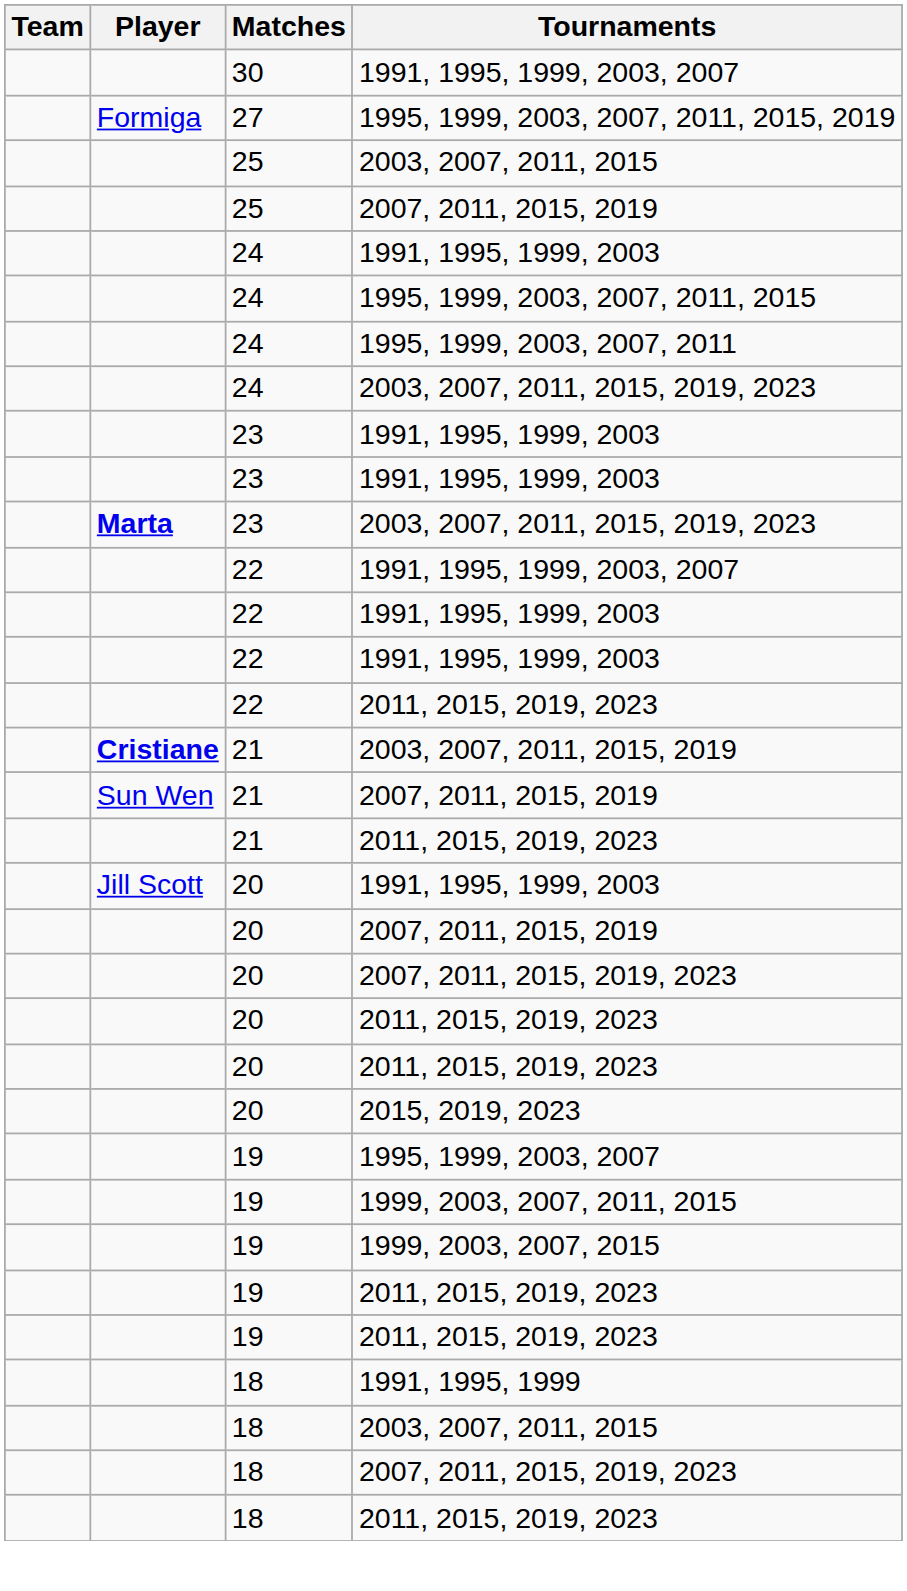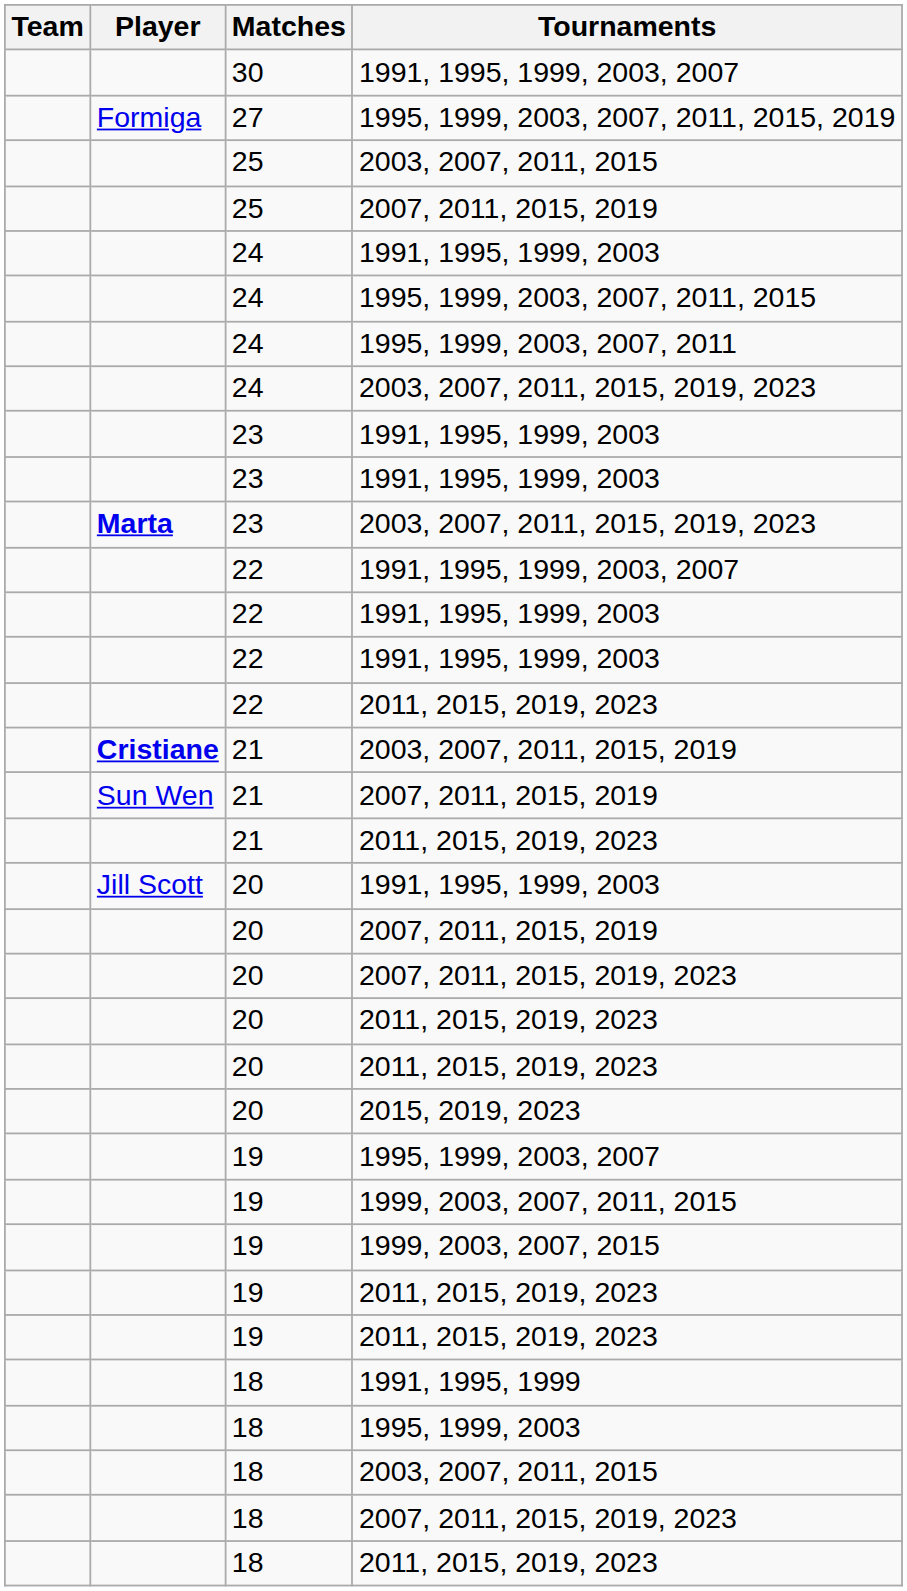+ row: 18 | 1995, 1999, 2003
